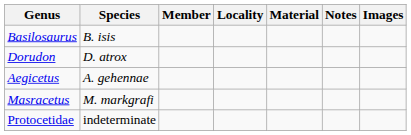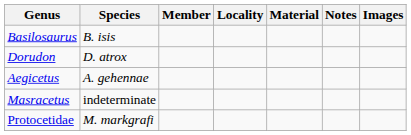Masracetus | Species: M. markgrafi -> indeterminate
Protocetidae | Species: indeterminate -> M. markgrafi
